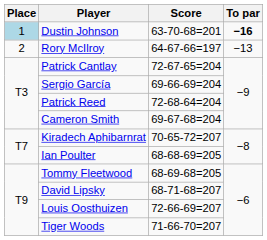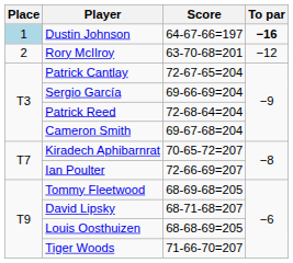Dustin Johnson | Score: 63-70-68=201 -> 64-67-66=197
Rory McIlroy | Score: 64-67-66=197 -> 63-70-68=201
Rory McIlroy | To par: −13 -> −12
Ian Poulter | Score: 68-68-69=205 -> 72-66-69=207
Louis Oosthuizen | Score: 72-66-69=207 -> 68-68-69=205
